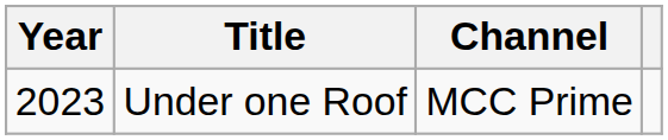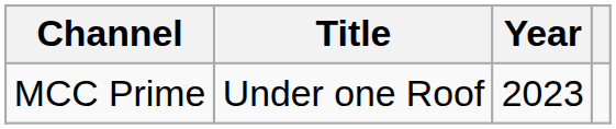columns swapped: Year <-> Channel
